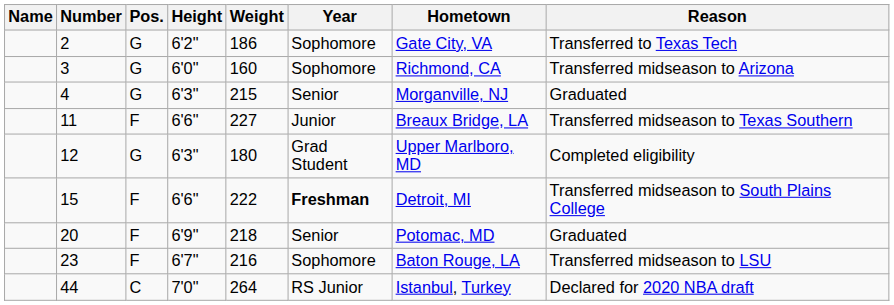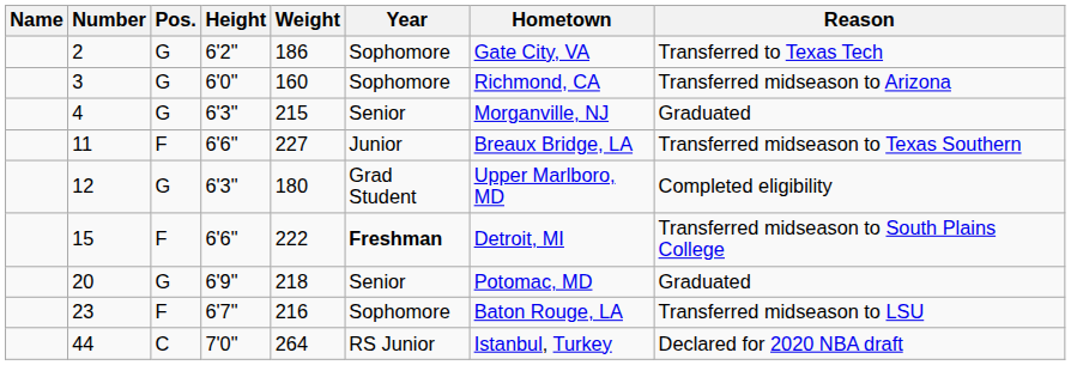20 | Pos.: F -> G
